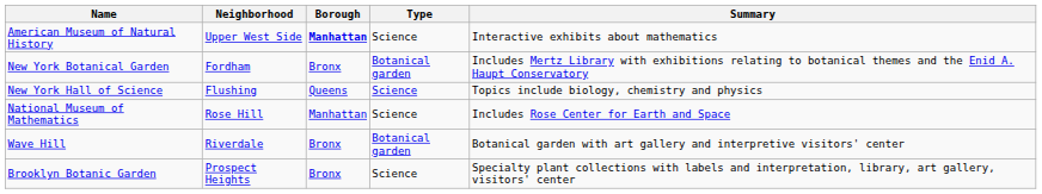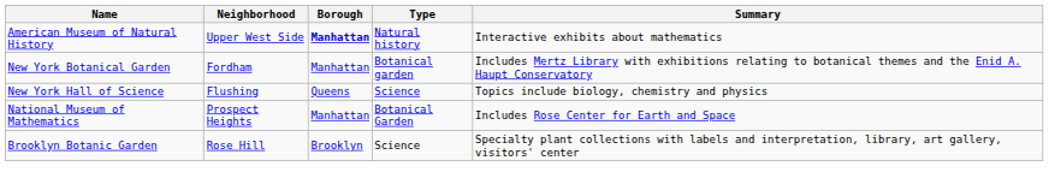American Museum of Natural History | Type: Science -> Natural history
New York Botanical Garden | Borough: Bronx -> Manhattan
National Museum of Mathematics | Neighborhood: Rose Hill -> Prospect Heights
National Museum of Mathematics | Type: Science -> Botanical Garden
- row: Wave Hill | Riverdale | Bronx | Botanical garden | Botanical garden with art gallery and interpretive visitors' center
Brooklyn Botanic Garden | Neighborhood: Prospect Heights -> Rose Hill
Brooklyn Botanic Garden | Borough: Bronx -> Brooklyn
